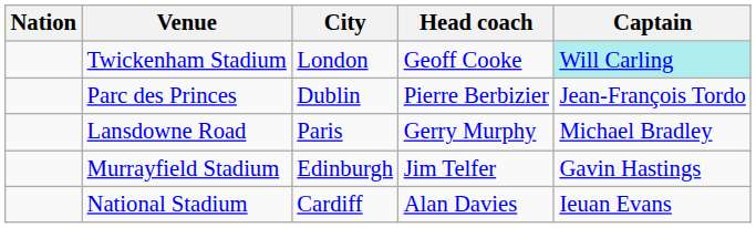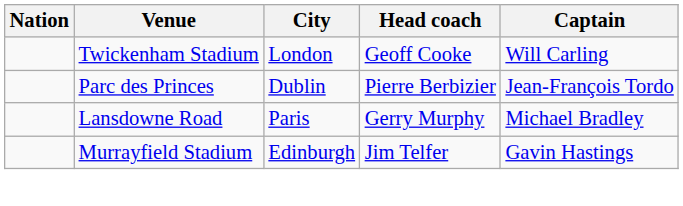Twickenham Stadium | Captain: paleturquoise background -> no background
- row: National Stadium | Cardiff | Alan Davies | Ieuan Evans
